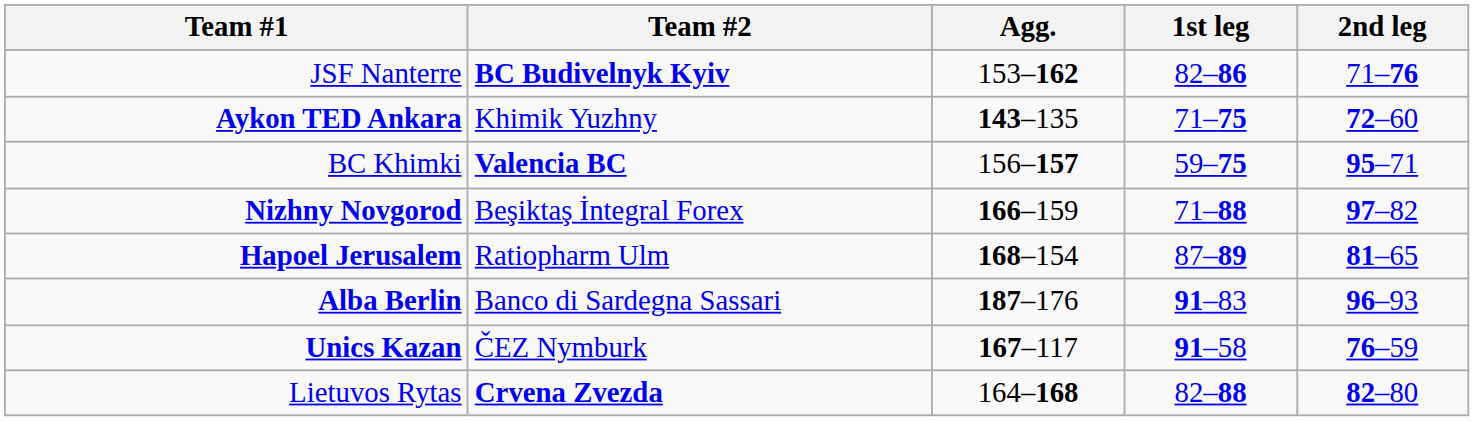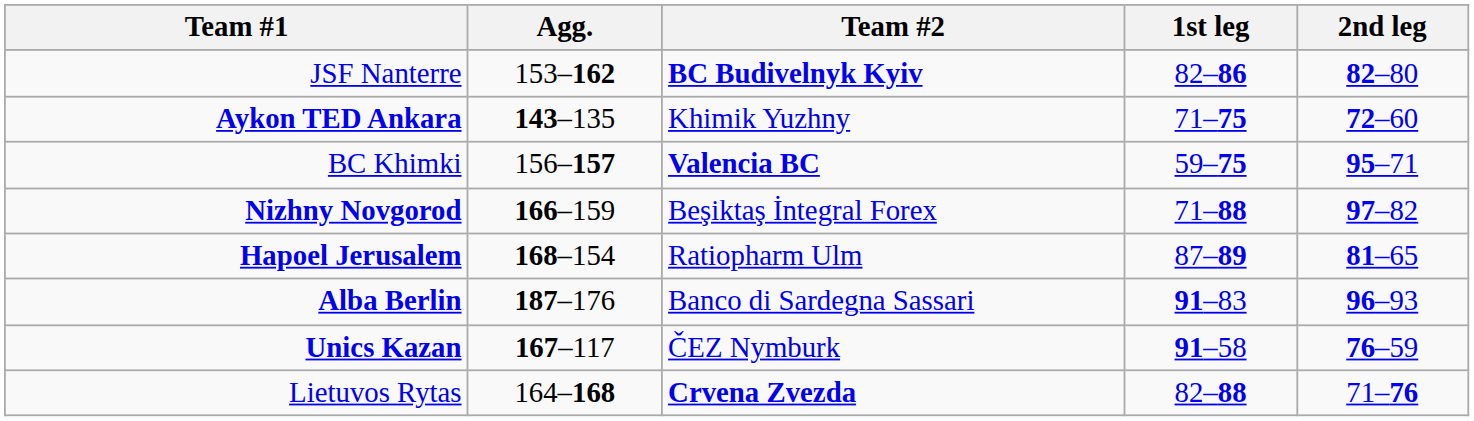columns swapped: Agg. <-> Team #2
JSF Nanterre | 2nd leg: 71–76 -> 82–80
Lietuvos Rytas | 2nd leg: 82–80 -> 71–76
